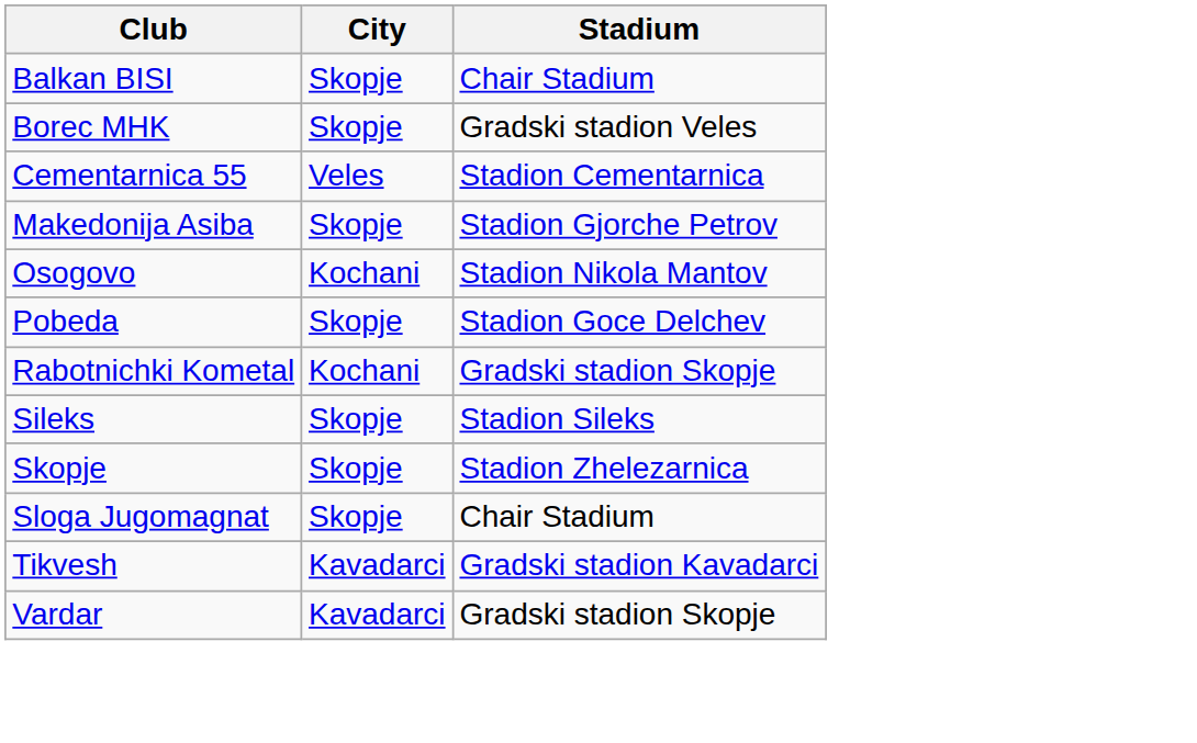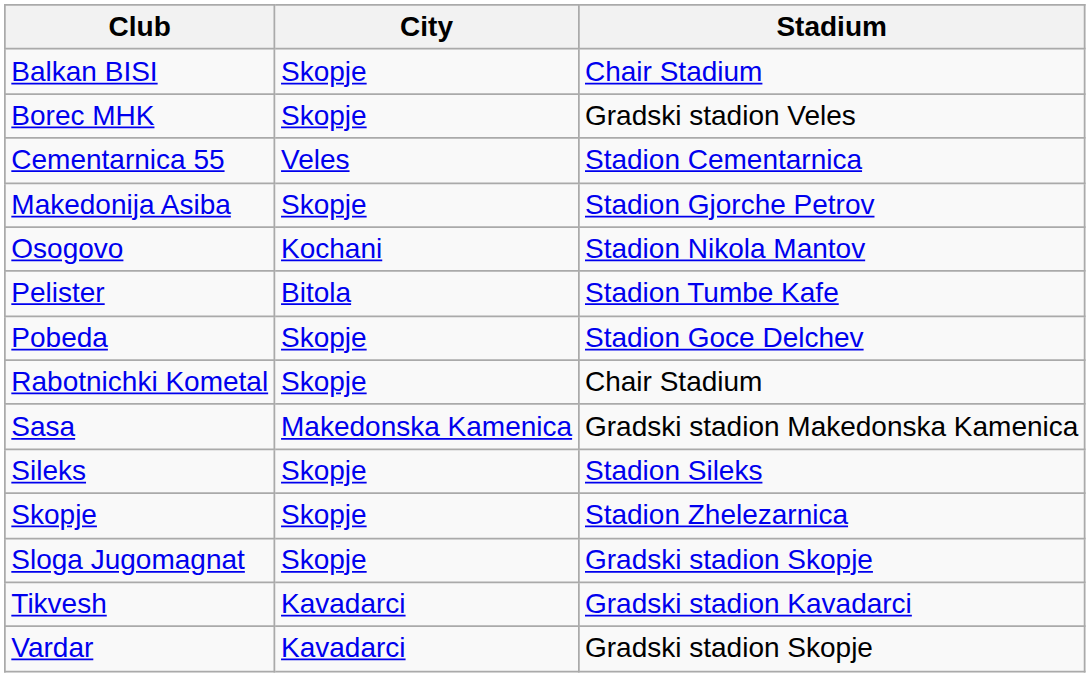+ row: Pelister | Bitola | Stadion Tumbe Kafe
Rabotnichki Kometal | City: Kochani -> Skopje
Rabotnichki Kometal | Stadium: Gradski stadion Skopje -> Chair Stadium
+ row: Sasa | Makedonska Kamenica | Gradski stadion Makedonska Kamenica
Sloga Jugomagnat | Stadium: Chair Stadium -> Gradski stadion Skopje
